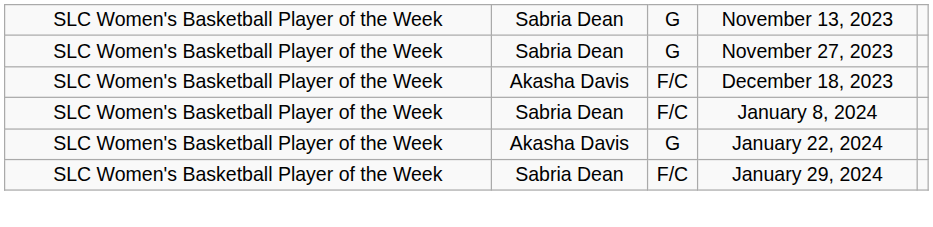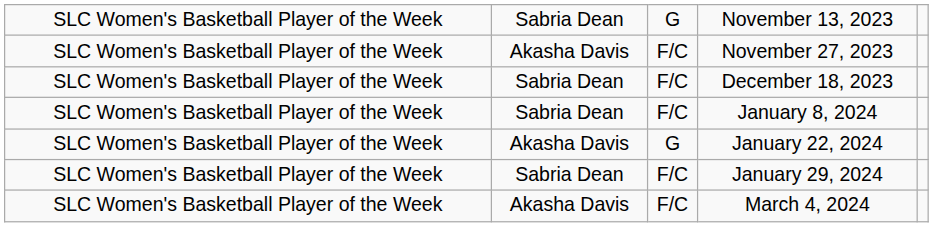November 27, 2023 | column 2: Sabria Dean -> Akasha Davis
November 27, 2023 | column 3: G -> F/C
December 18, 2023 | column 2: Akasha Davis -> Sabria Dean
+ row: SLC Women's Basketball Player of the Week | Akasha Davis | F/C | March 4, 2024
